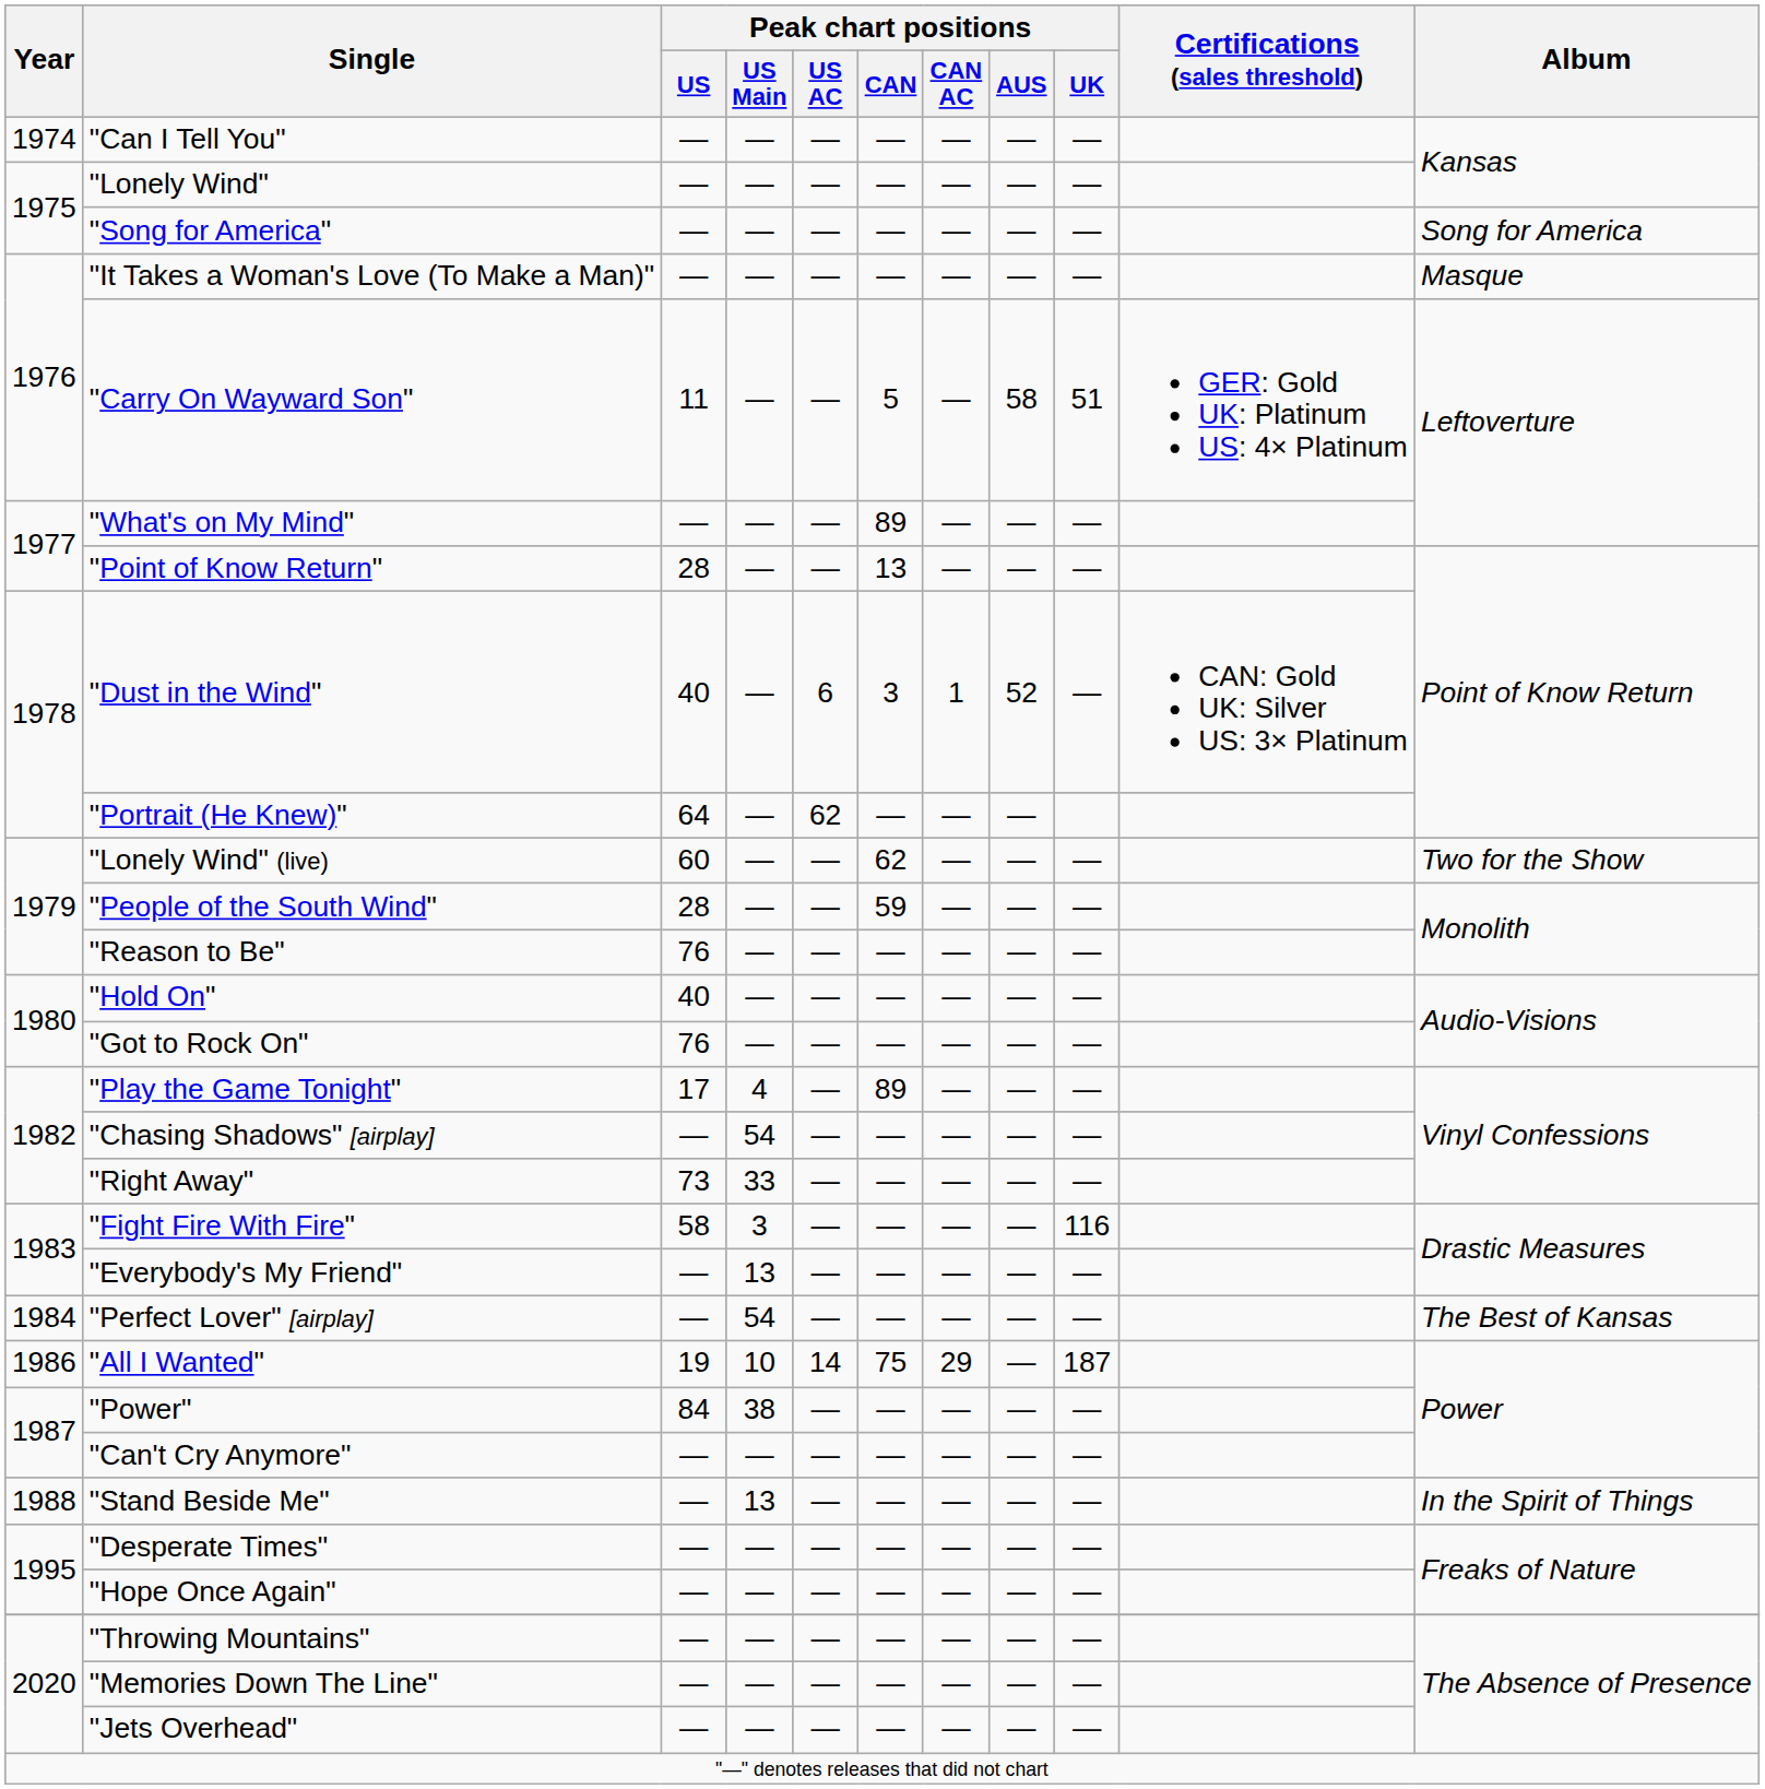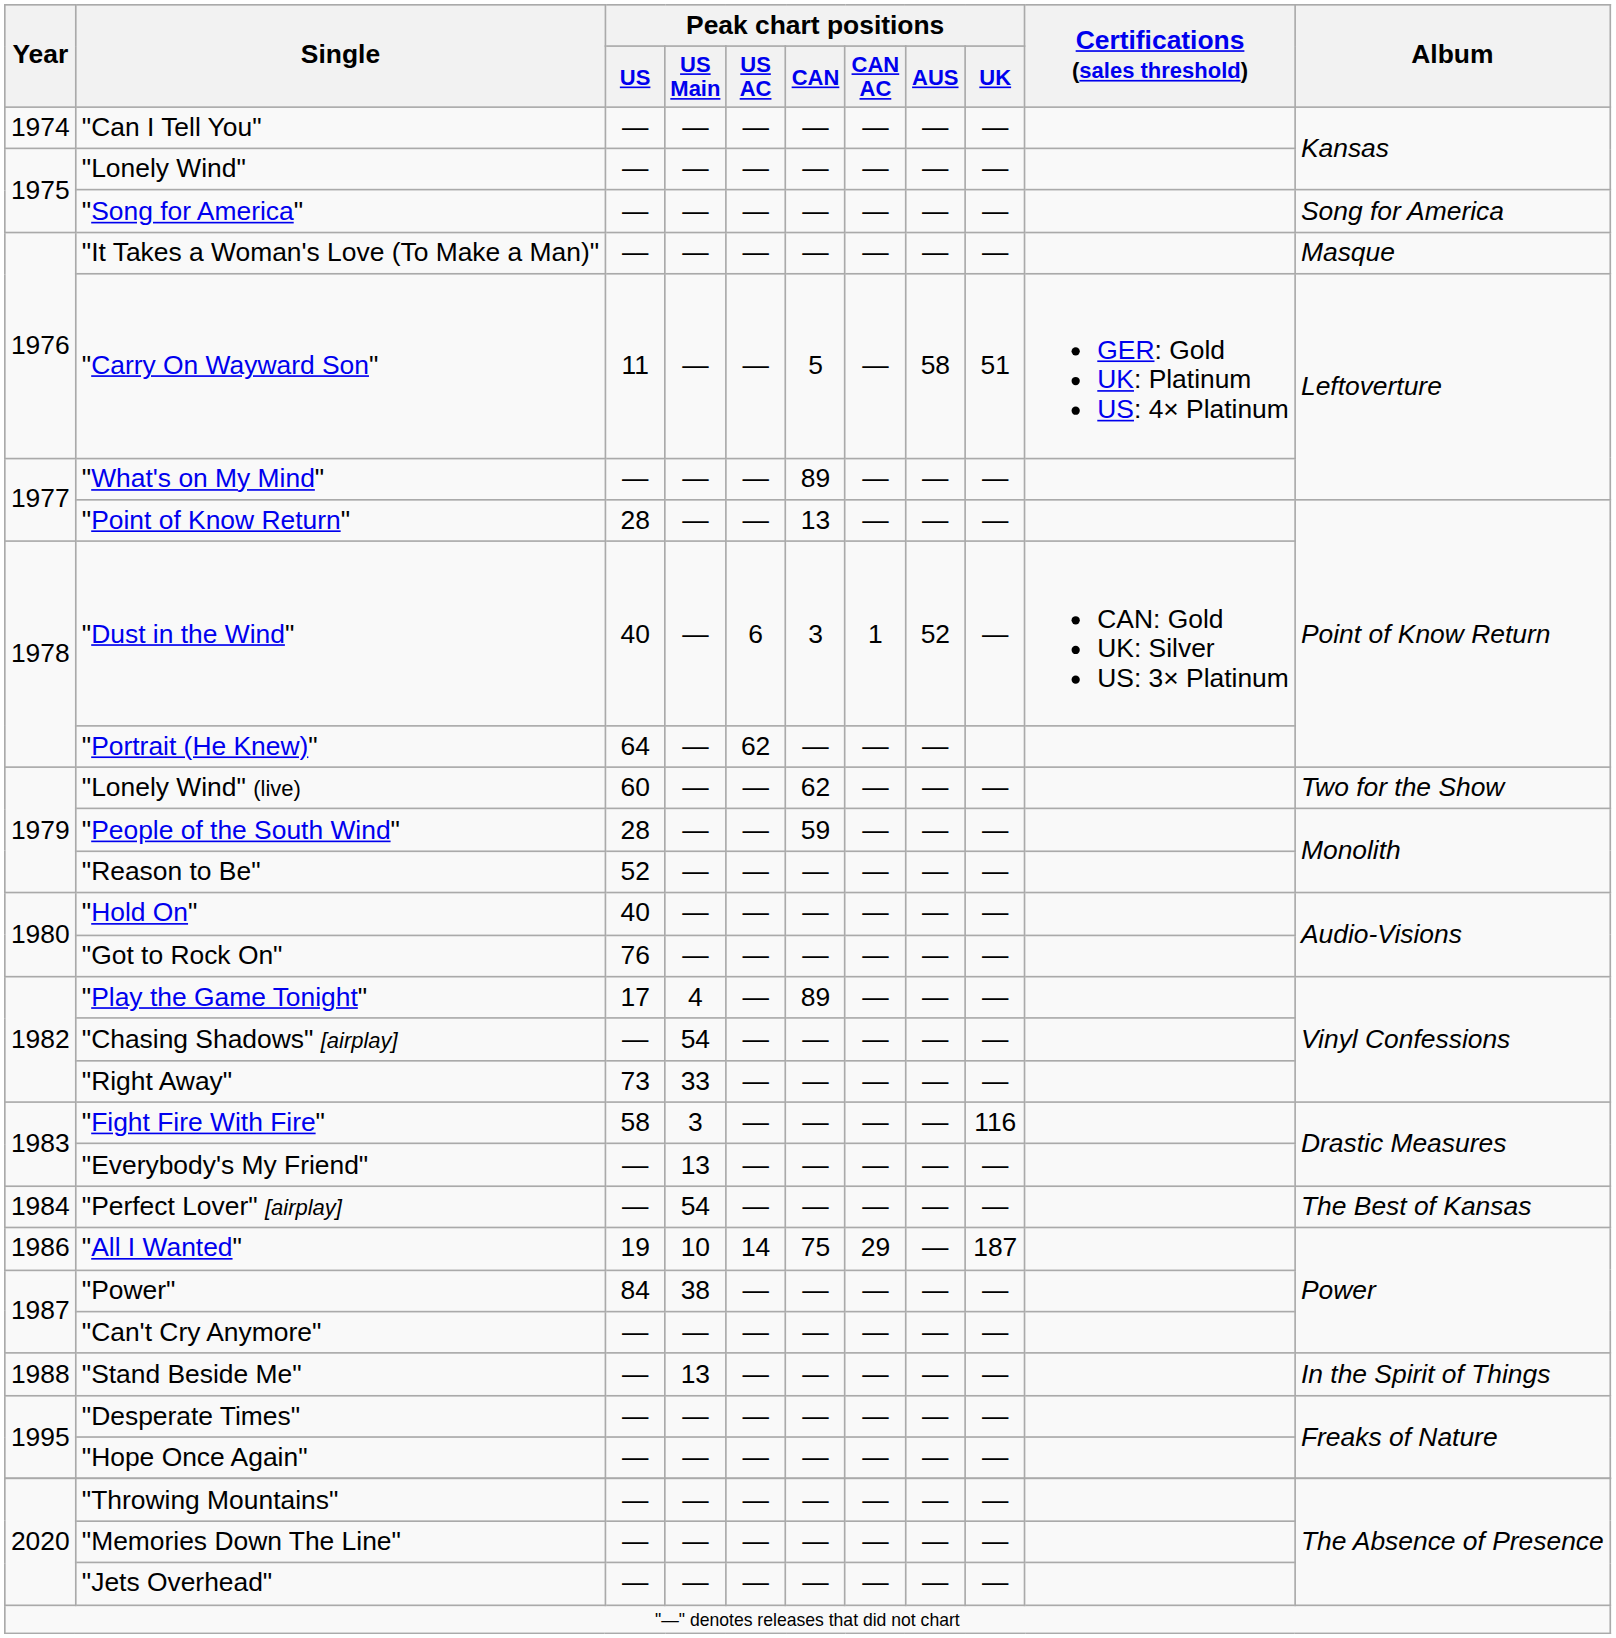"Reason to Be" | Peak chart positions / US: 76 -> 52
